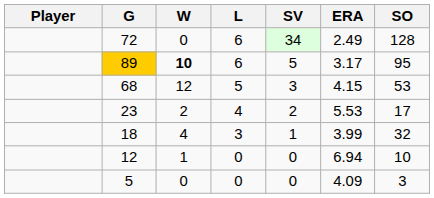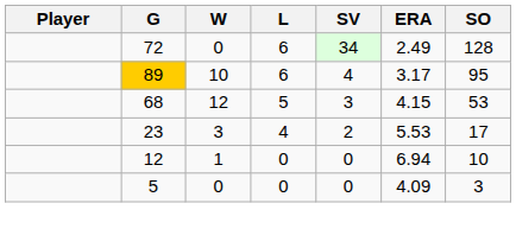89 | W: bold -> normal
89 | SV: 5 -> 4
23 | W: 2 -> 3
- row: 18 | 4 | 3 | 1 | 3.99 | 32
